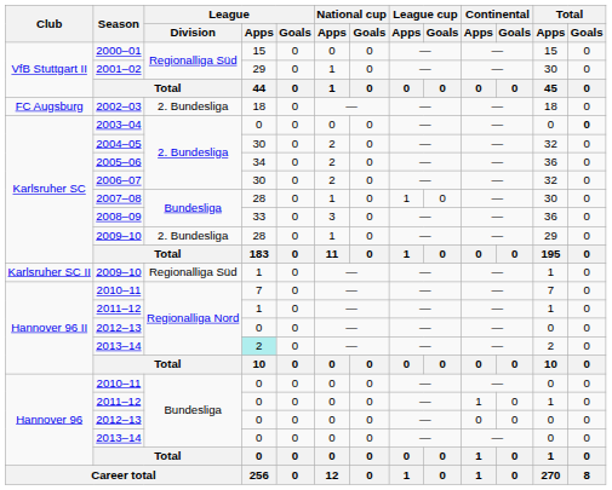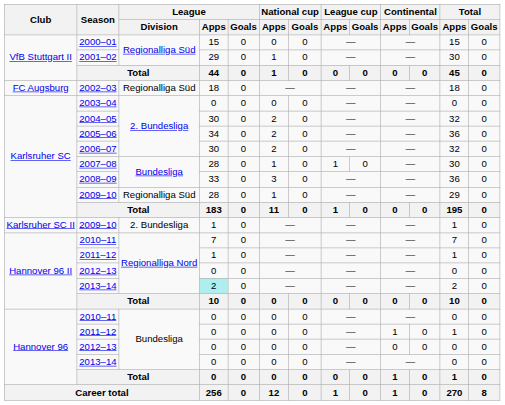2002–03 | League / Division: 2. Bundesliga -> Regionalliga Süd
2003–04 | Total / Goals: bold -> normal
Karlsruher SC / 2009–10 | League / Division: 2. Bundesliga -> Regionalliga Süd
Karlsruher SC II / 2009–10 | League / Division: Regionalliga Süd -> 2. Bundesliga
